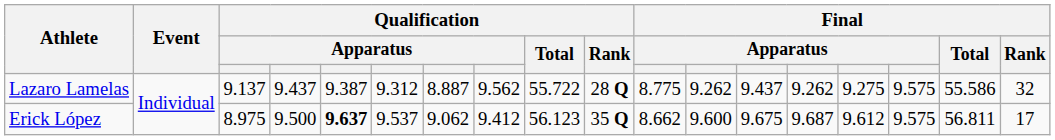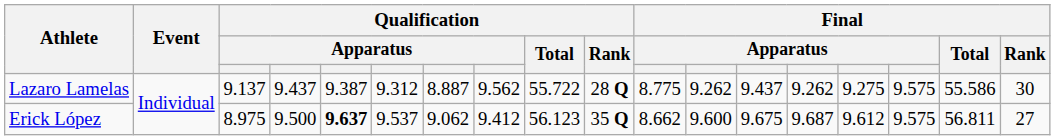Lazaro Lamelas | Final / Rank: 32 -> 30
Erick López | Final / Rank: 17 -> 27
